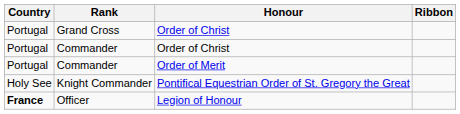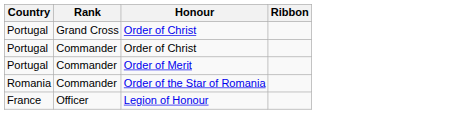- row: Holy See | Knight Commander | Pontifical Equestrian Order of St. Gregory the Great
+ row: Romania | Commander | Order of the Star of Romania
Legion of Honour | Country: bold -> normal
